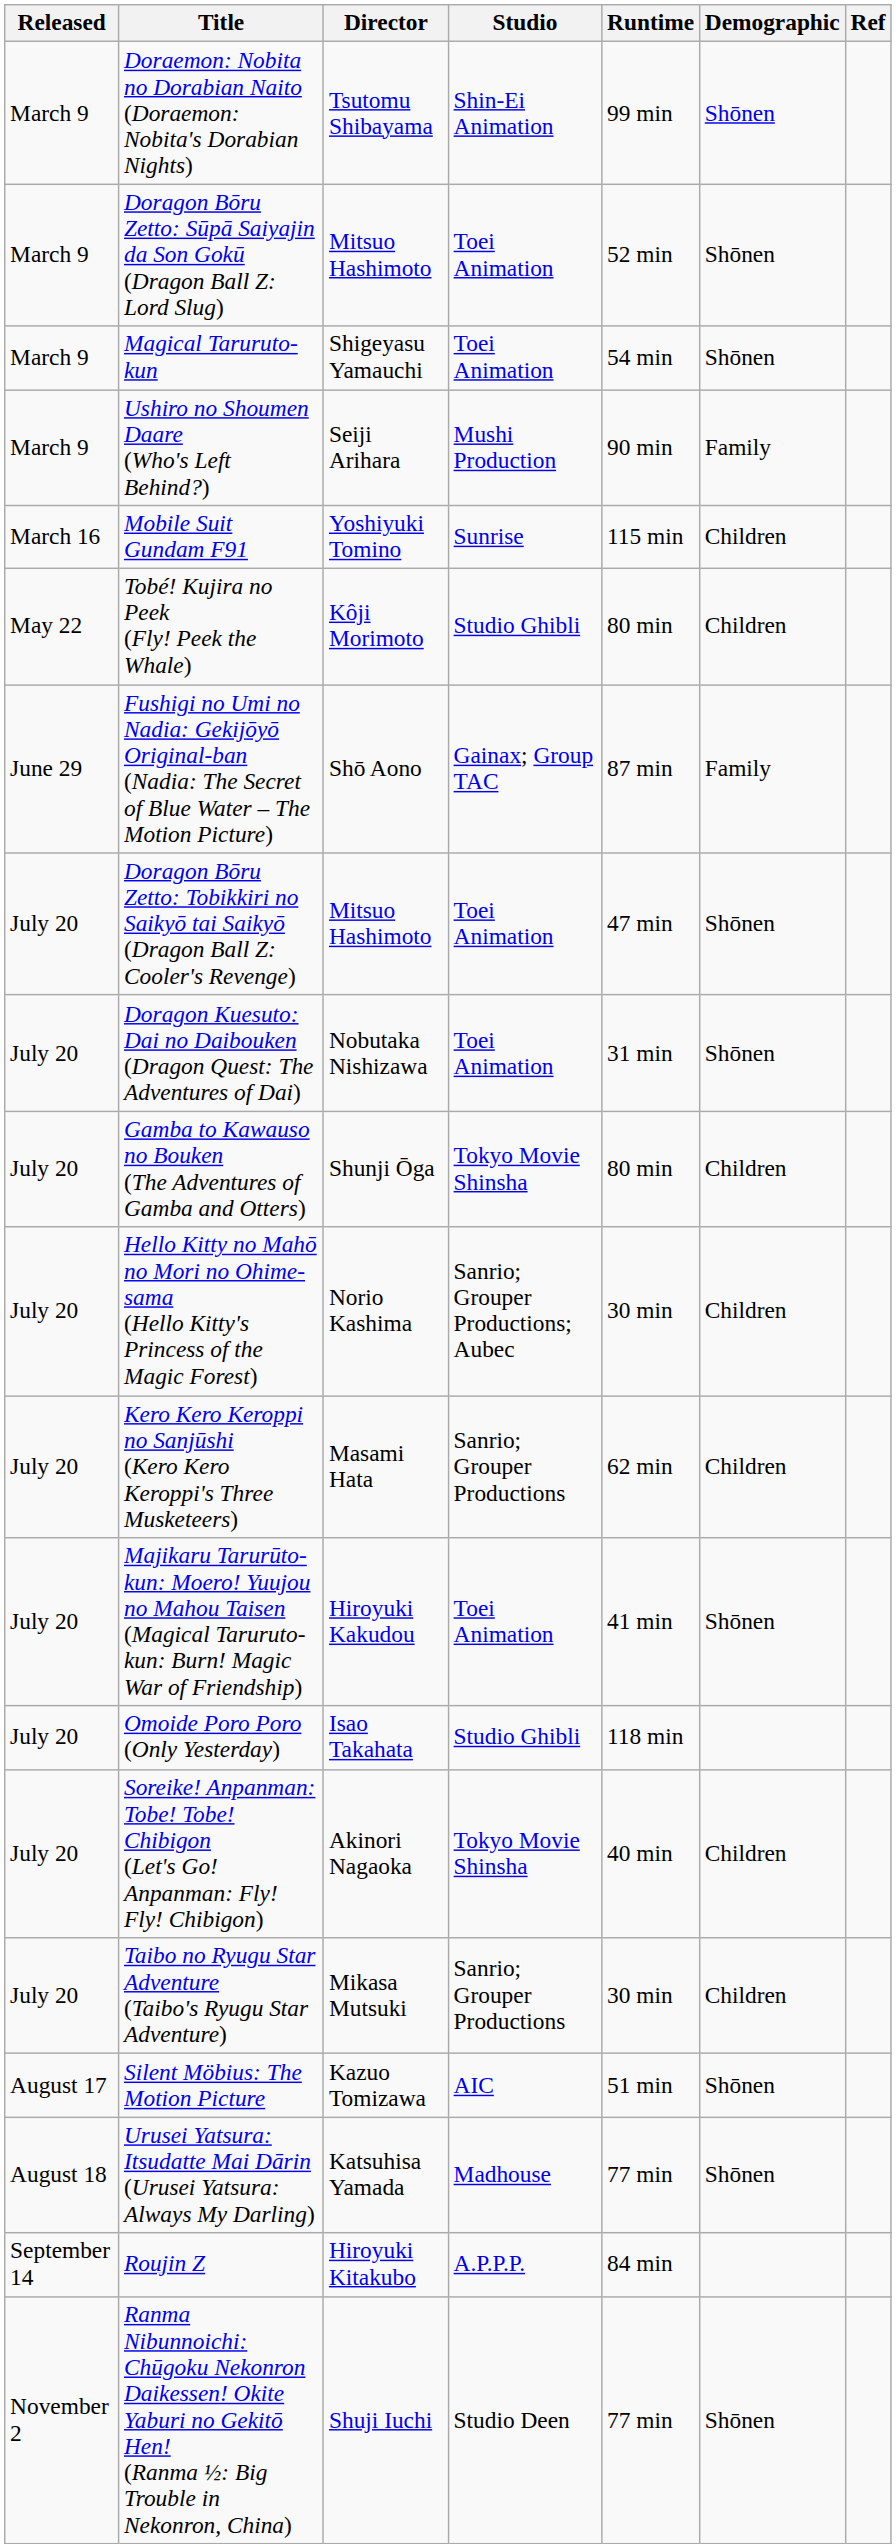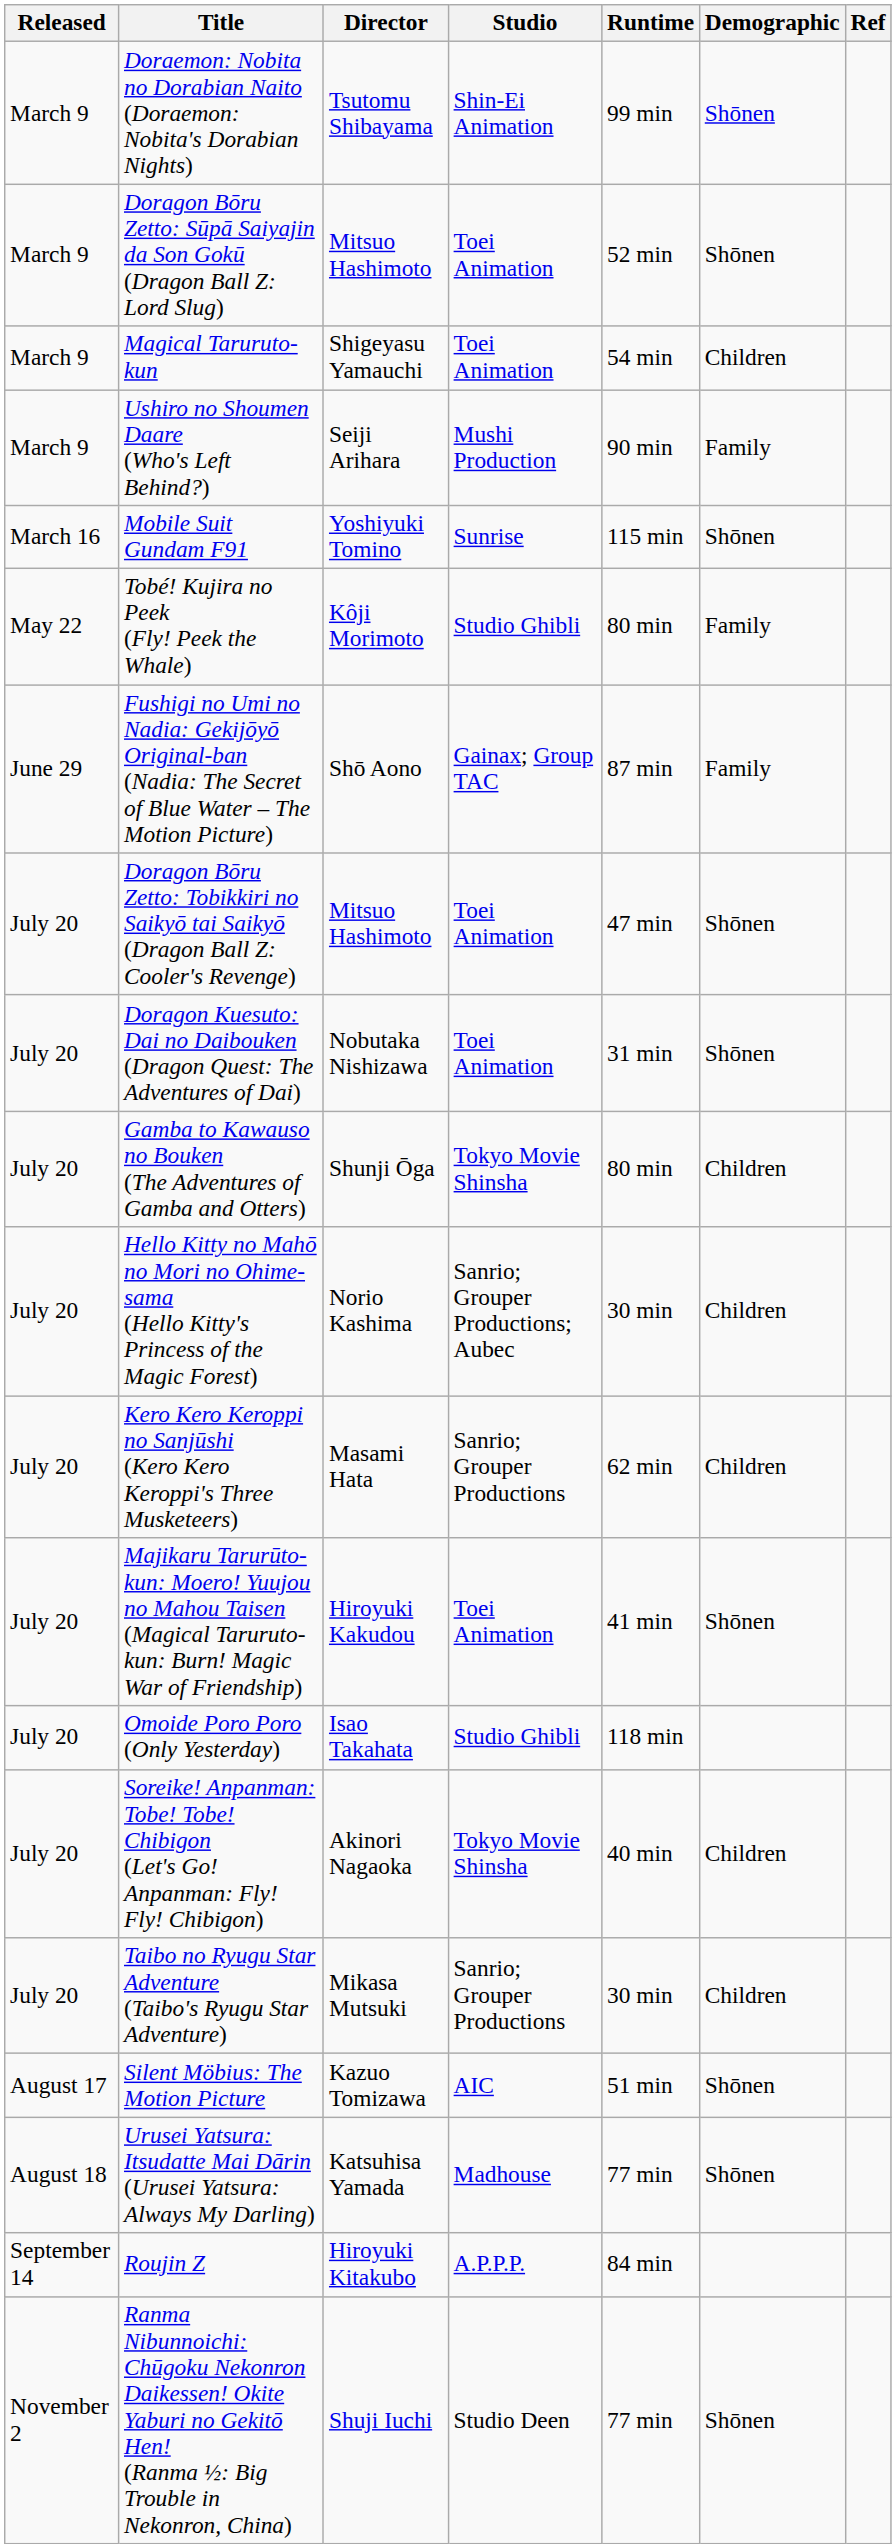Magical Taruruto-kun | Demographic: Shōnen -> Children
Mobile Suit Gundam F91 | Demographic: Children -> Shōnen
Tobé! Kujira no Peek (Fly! Peek the Whale) | Demographic: Children -> Family
